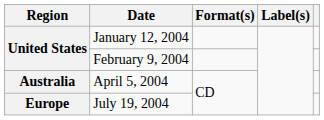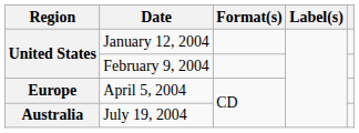April 5, 2004 | Region: Australia -> Europe
July 19, 2004 | Region: Europe -> Australia
